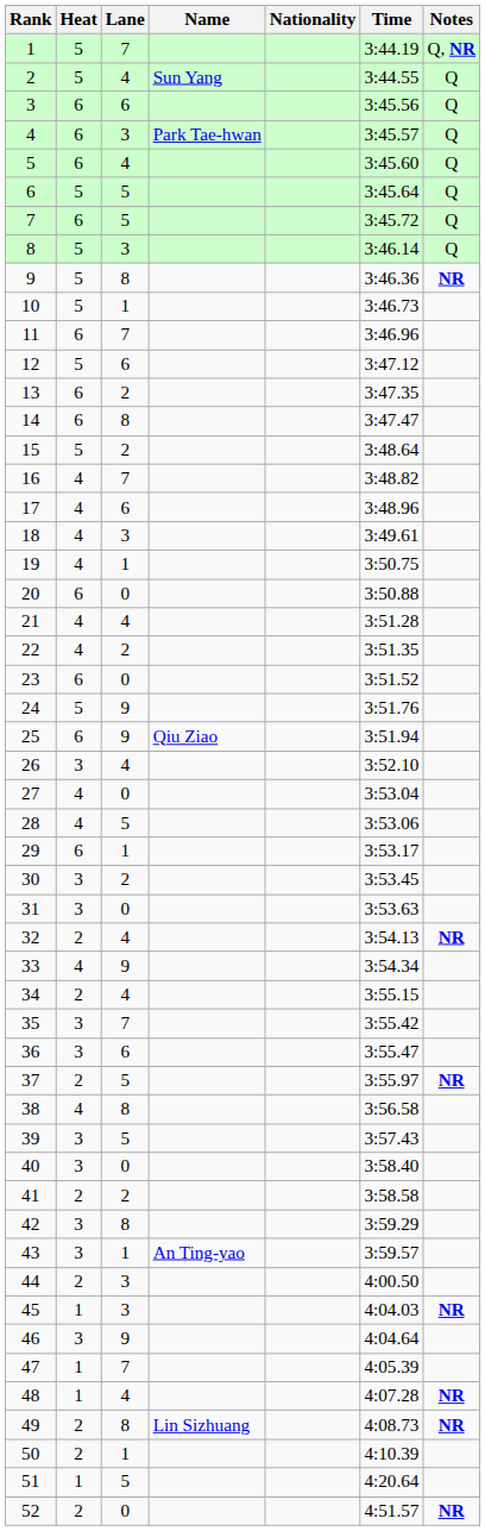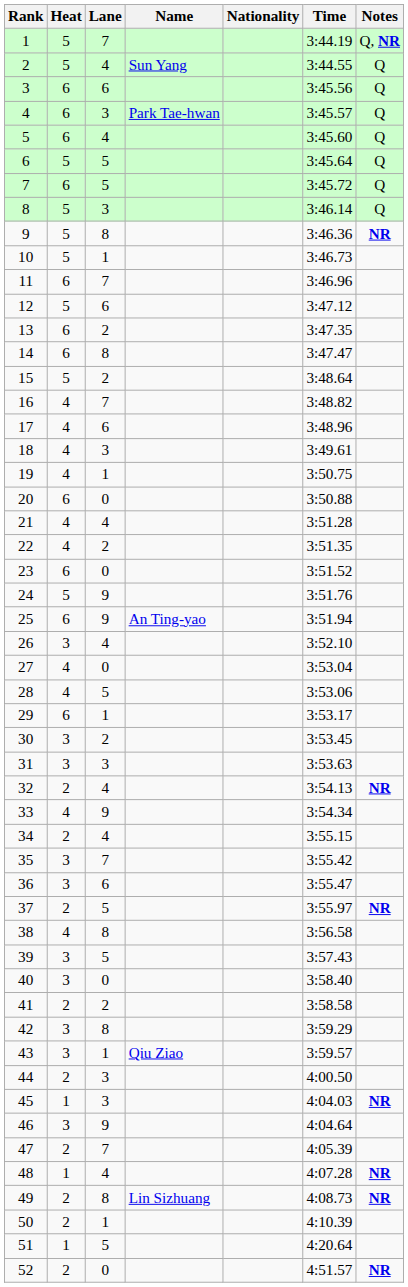25 | Name: Qiu Ziao -> An Ting-yao
31 | Lane: 0 -> 3
43 | Name: An Ting-yao -> Qiu Ziao
47 | Heat: 1 -> 2
